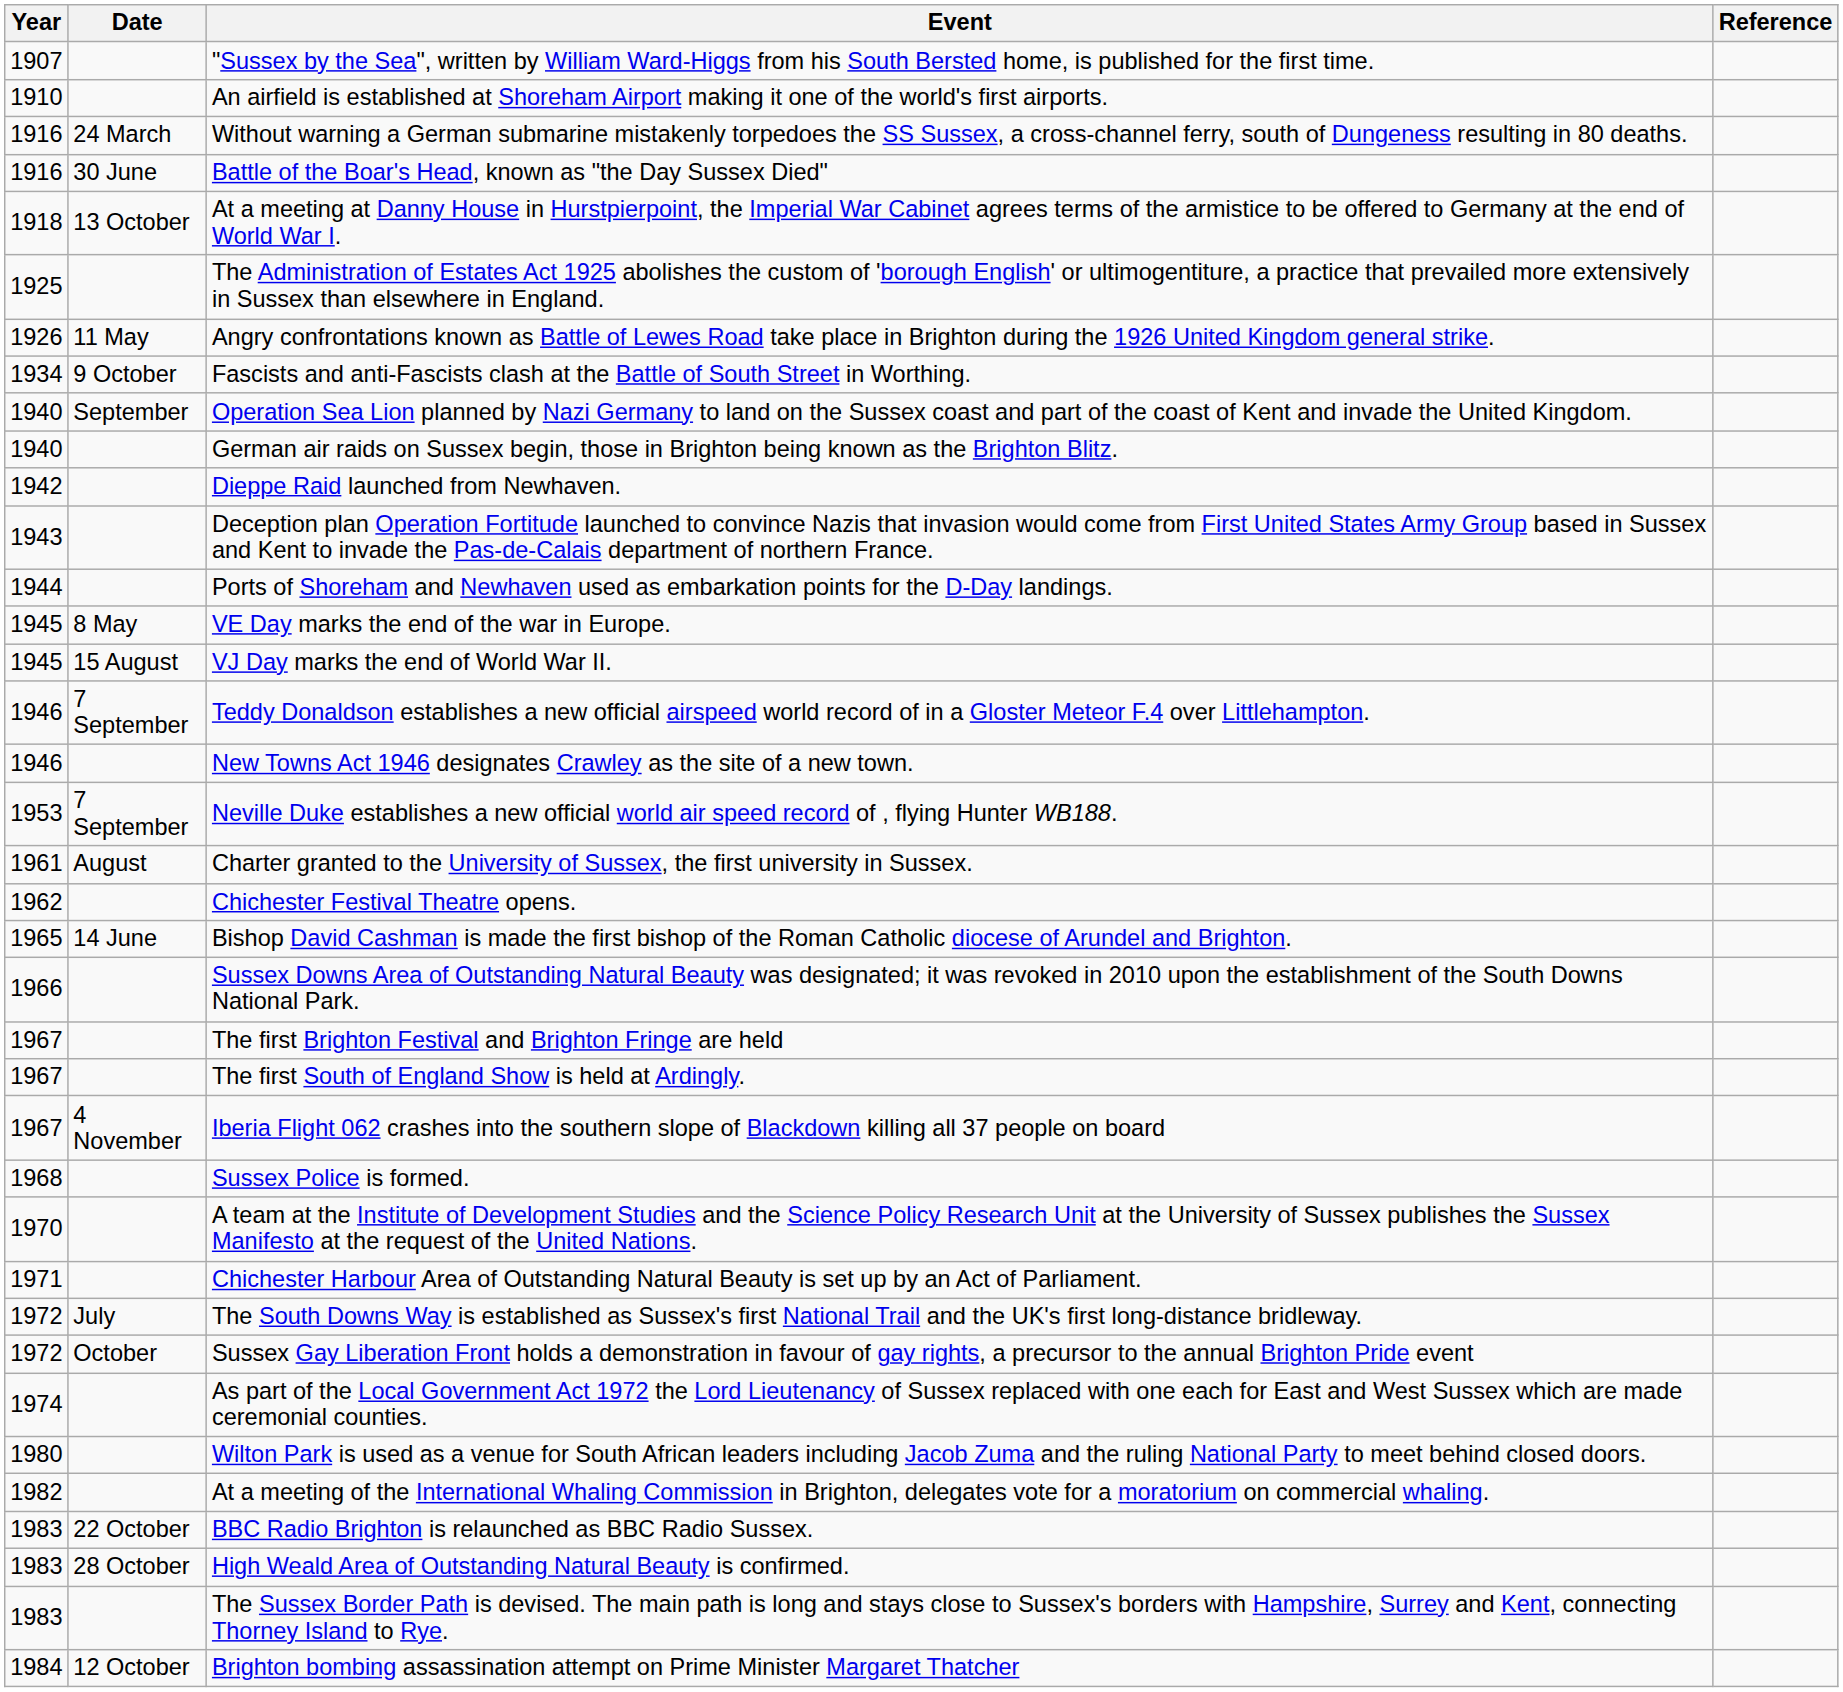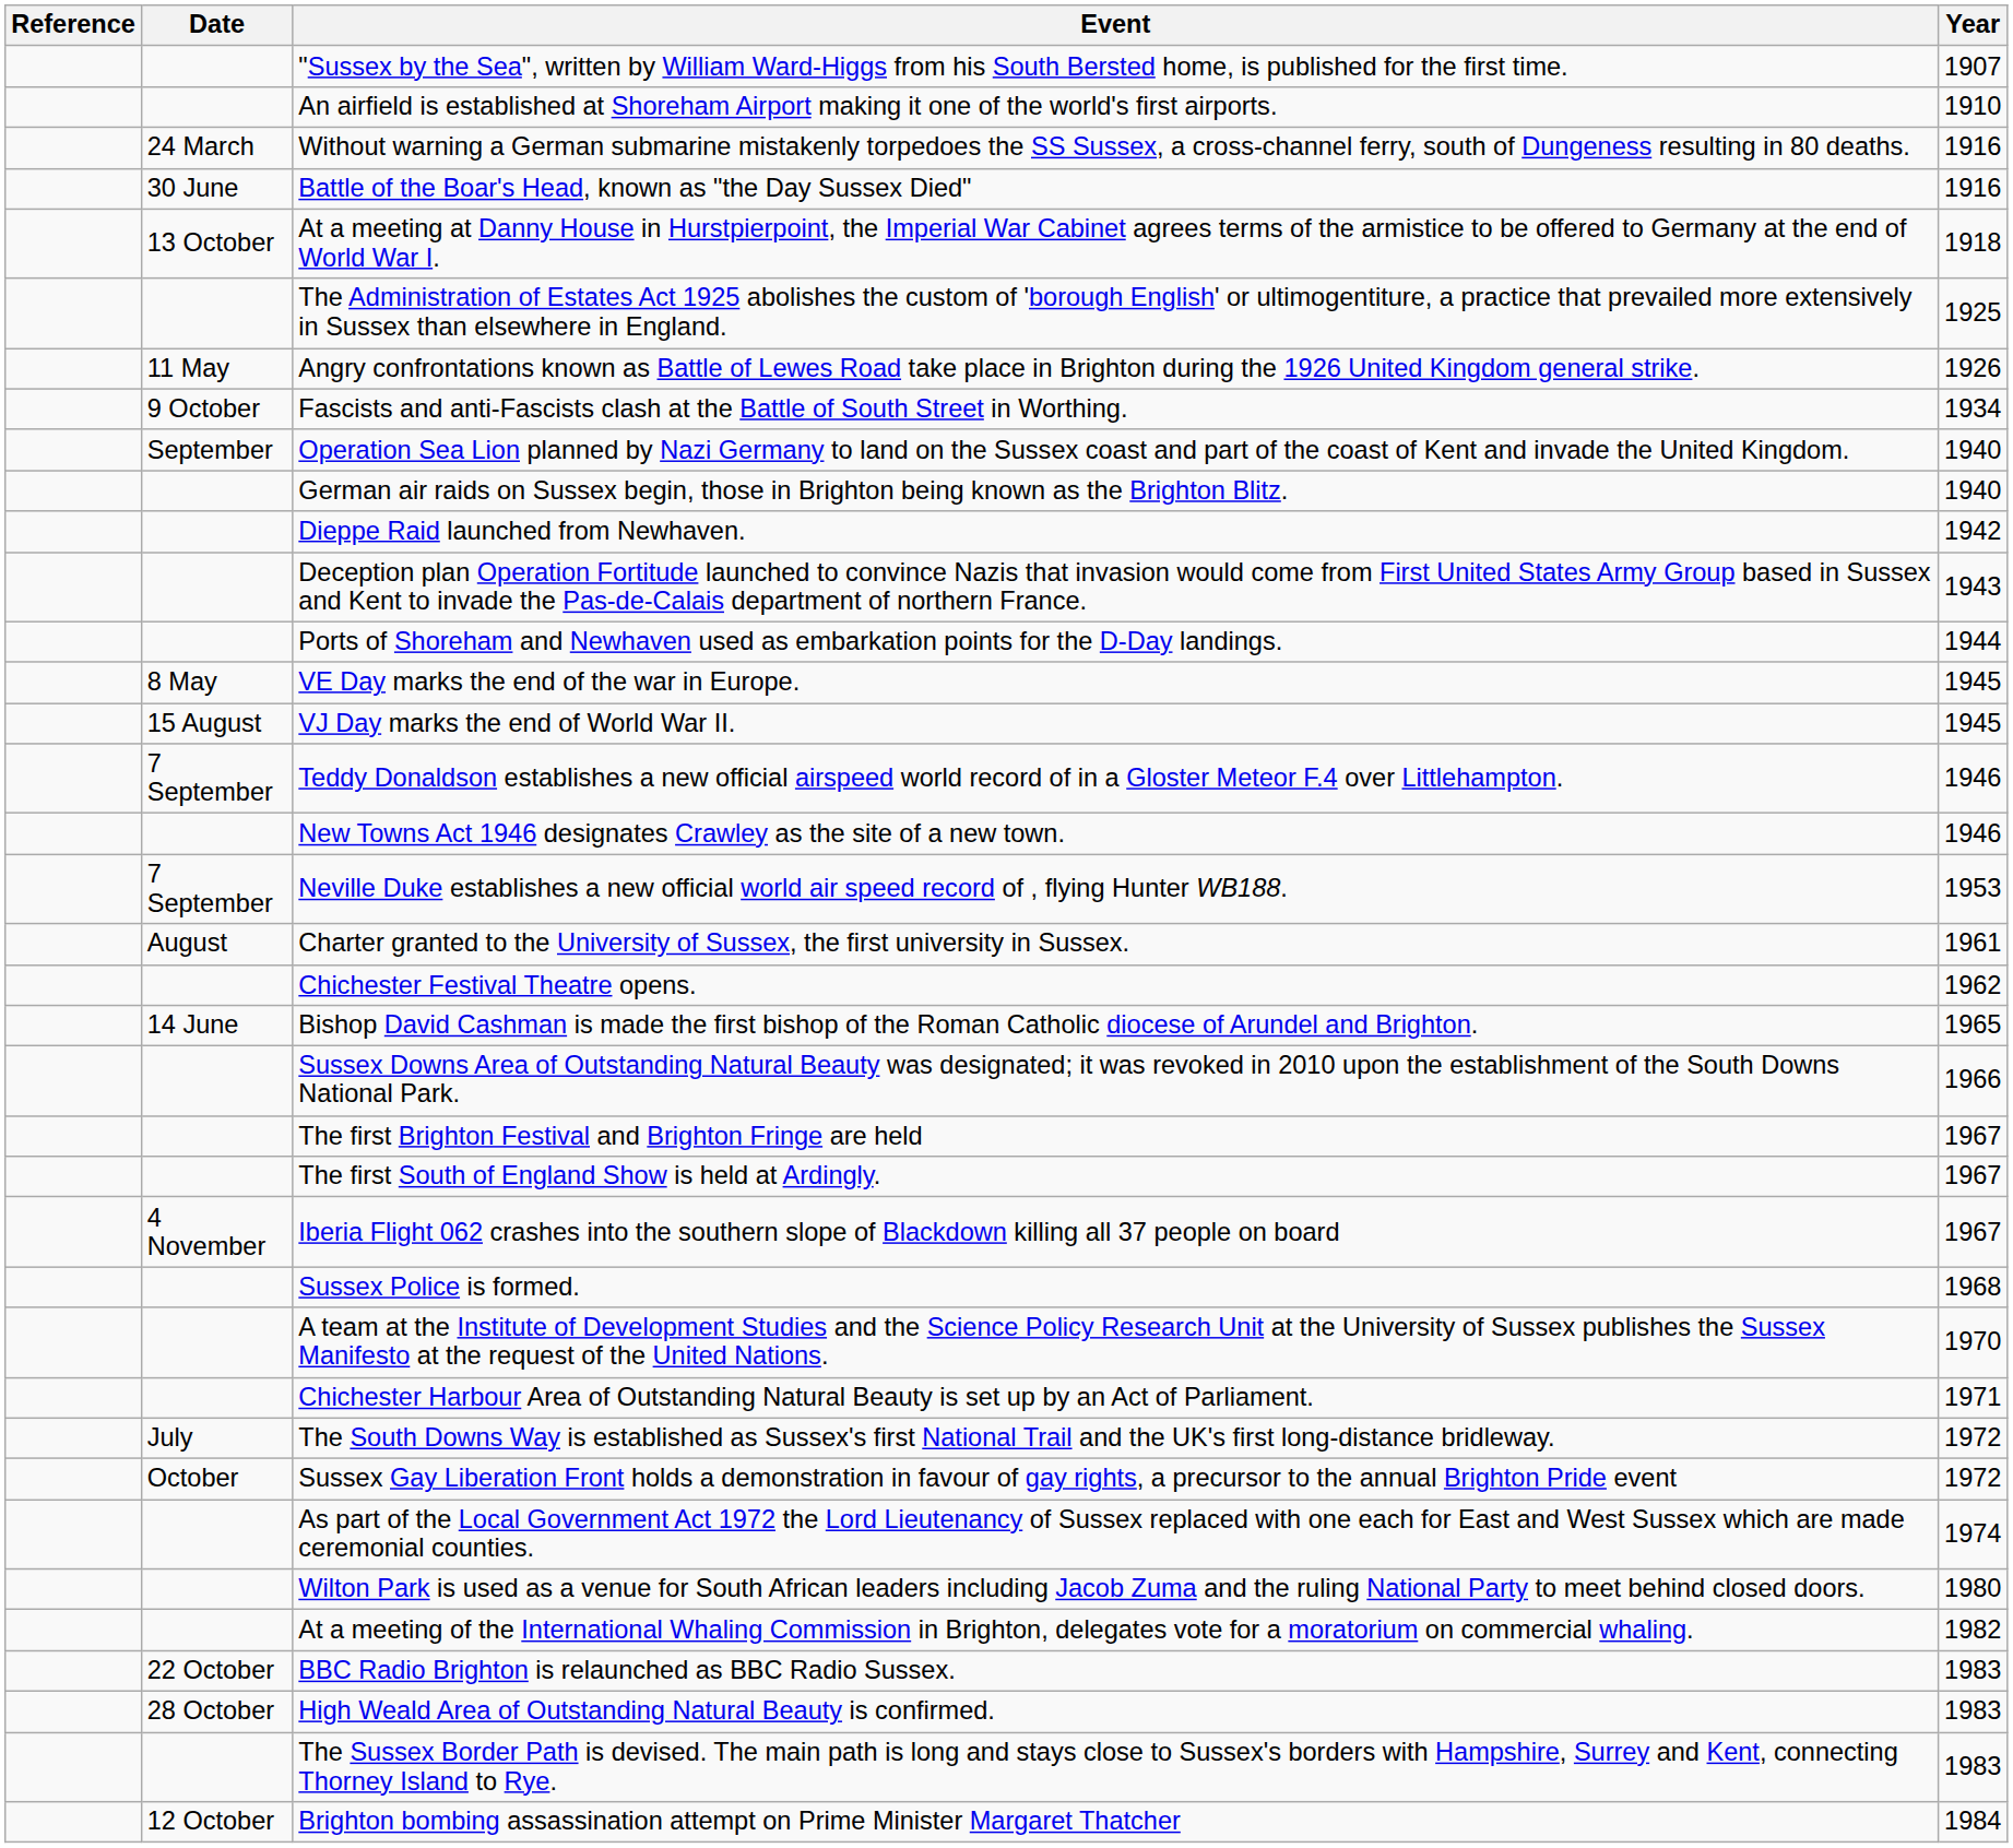columns swapped: Year <-> Reference
